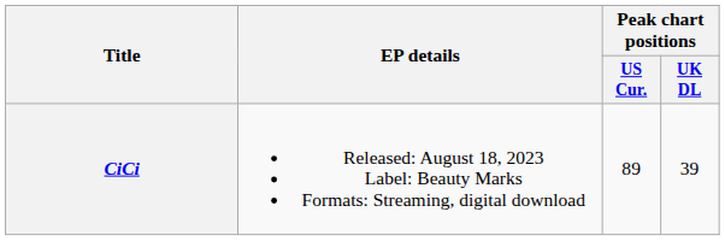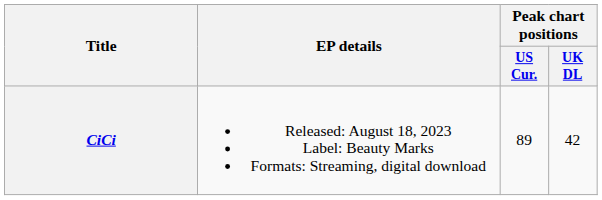CiCi | Peak chart positions / UK DL: 39 -> 42
